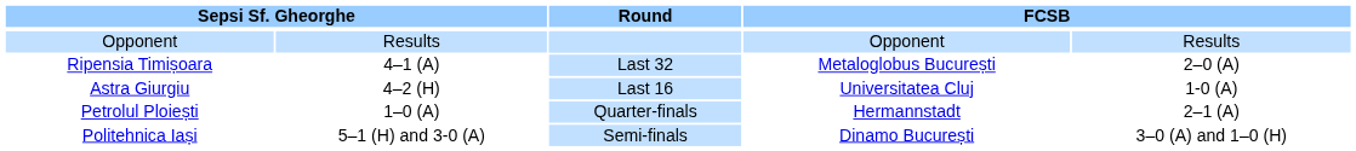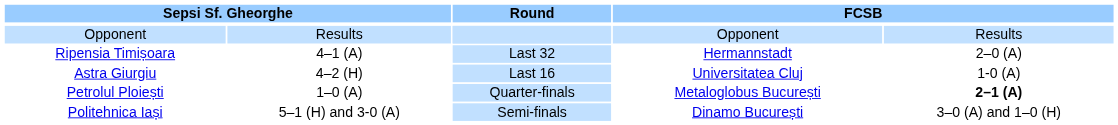Ripensia Timișoara | column 4: Metaloglobus București -> Hermannstadt
Petrolul Ploiești | column 4: Hermannstadt -> Metaloglobus București
Petrolul Ploiești | column 5: normal -> bold
